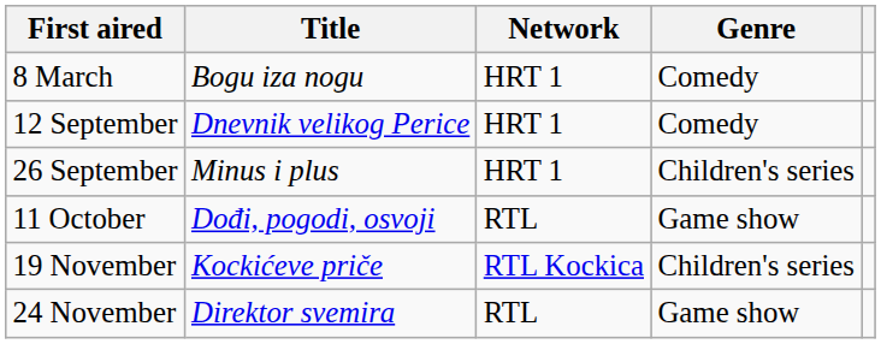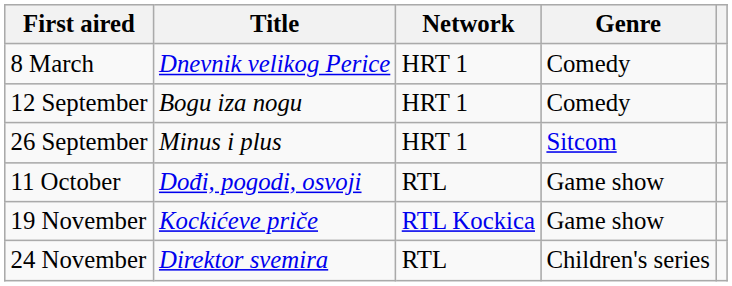8 March | Title: Bogu iza nogu -> Dnevnik velikog Perice
12 September | Title: Dnevnik velikog Perice -> Bogu iza nogu
26 September | Genre: Children's series -> Sitcom
19 November | Genre: Children's series -> Game show
24 November | Genre: Game show -> Children's series
